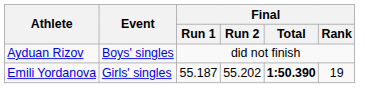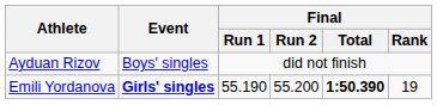Emili Yordanova | Event: normal -> bold
Emili Yordanova | Final / Run 1: 55.187 -> 55.190
Emili Yordanova | Final / Run 2: 55.202 -> 55.200
